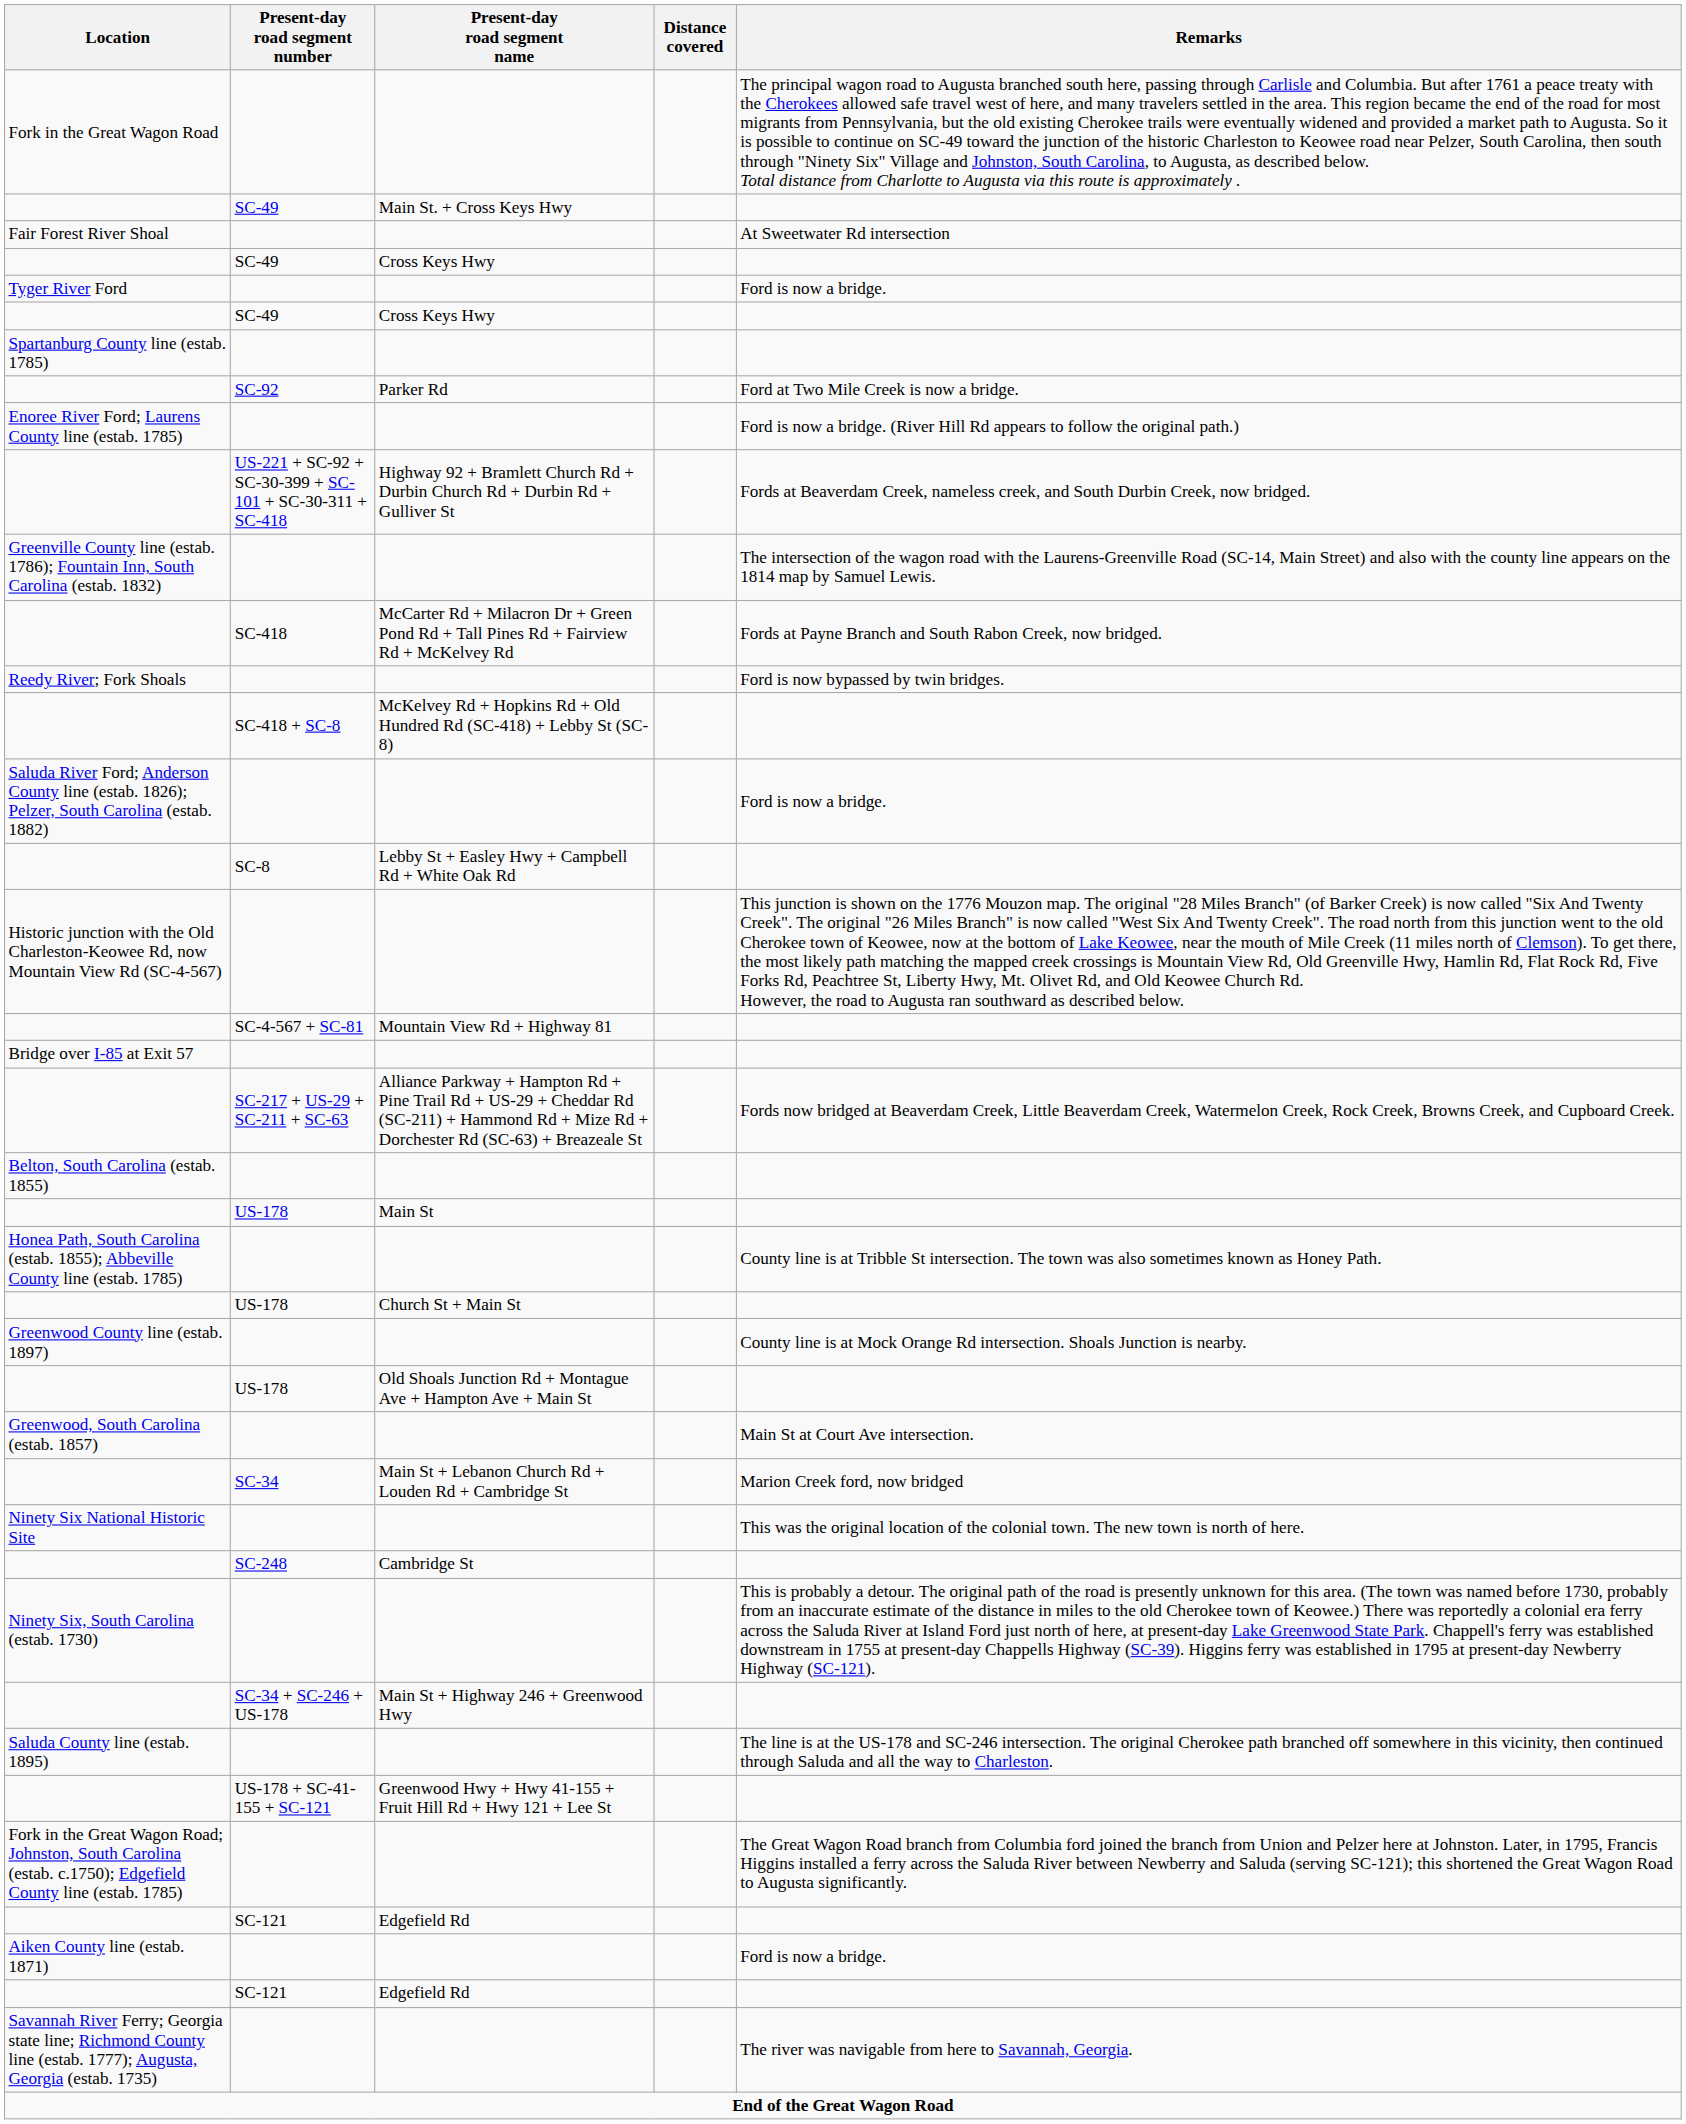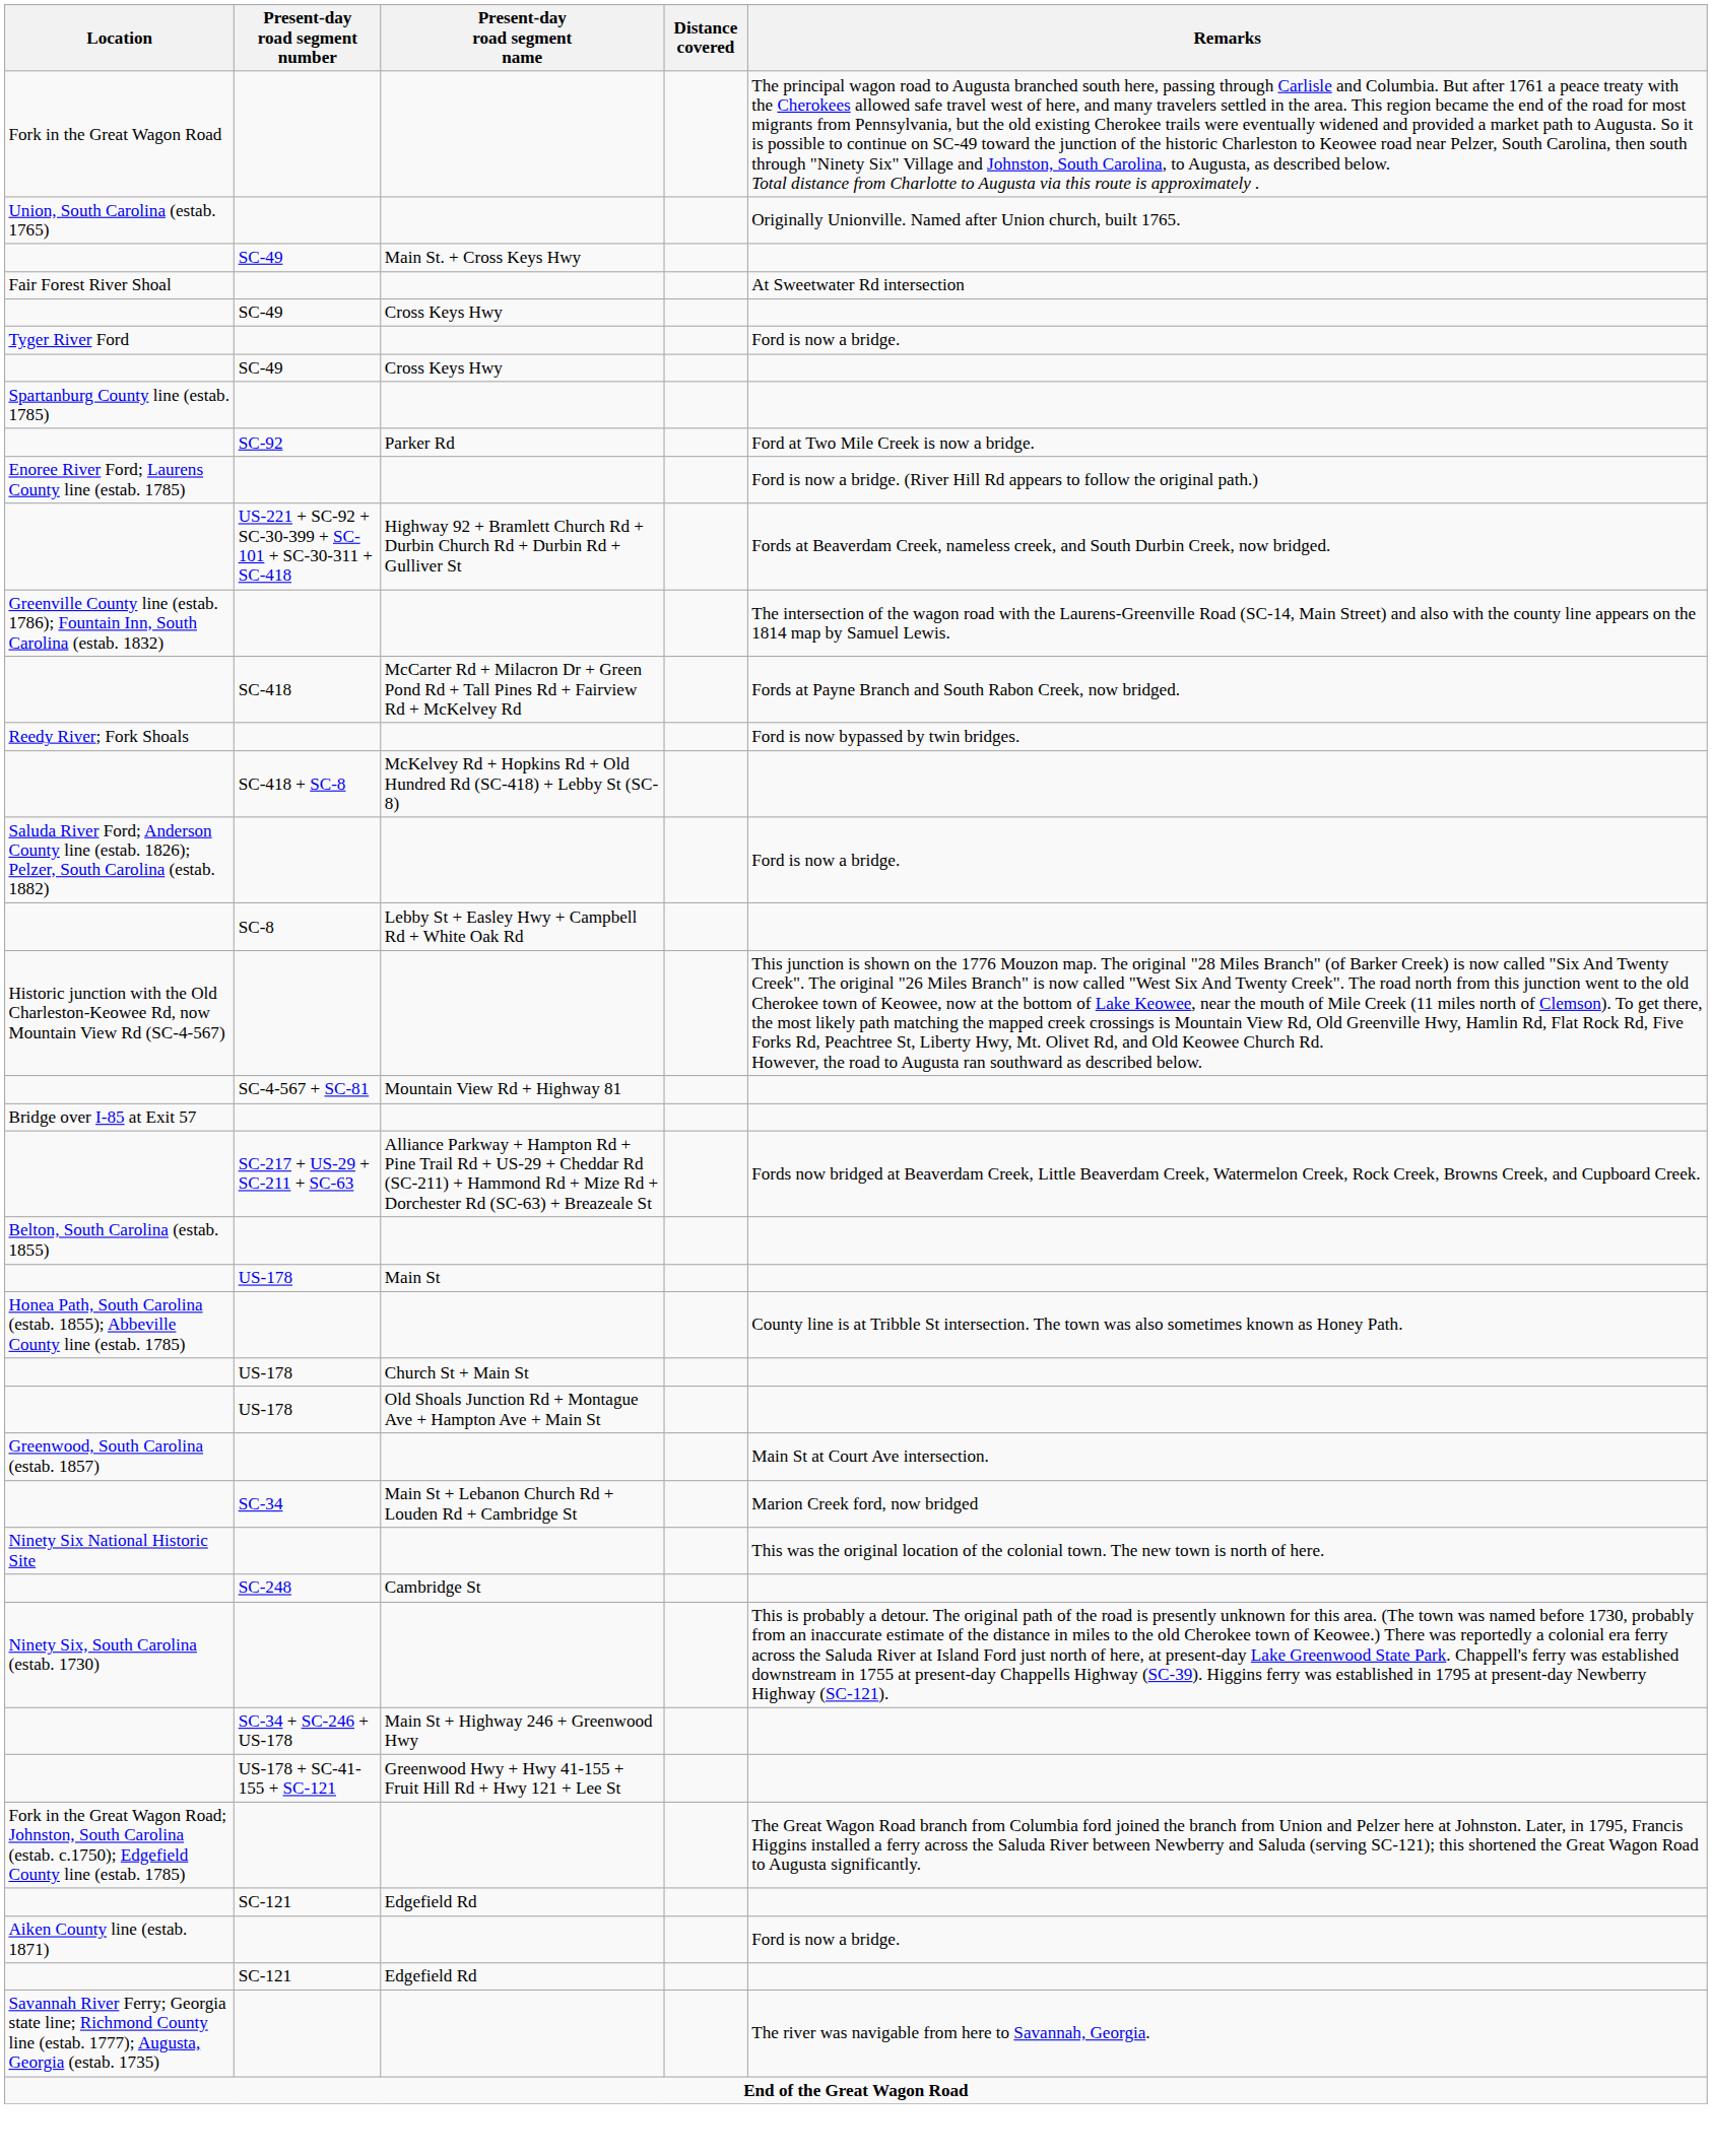+ row: Union, South Carolina (estab. 1765) | Originally Unionville. Named after Union church, built 1765.
- row: Greenwood County line (estab. 1897) | County line is at Mock Orange Rd intersection. Shoals Junction is nearby.
- row: Saluda County line (estab. 1895) | The line is at the US-178 and SC-246 intersection. The original Cherokee path branched off somewhere in this vicinity, then continued through Saluda and all the way to Charleston.
